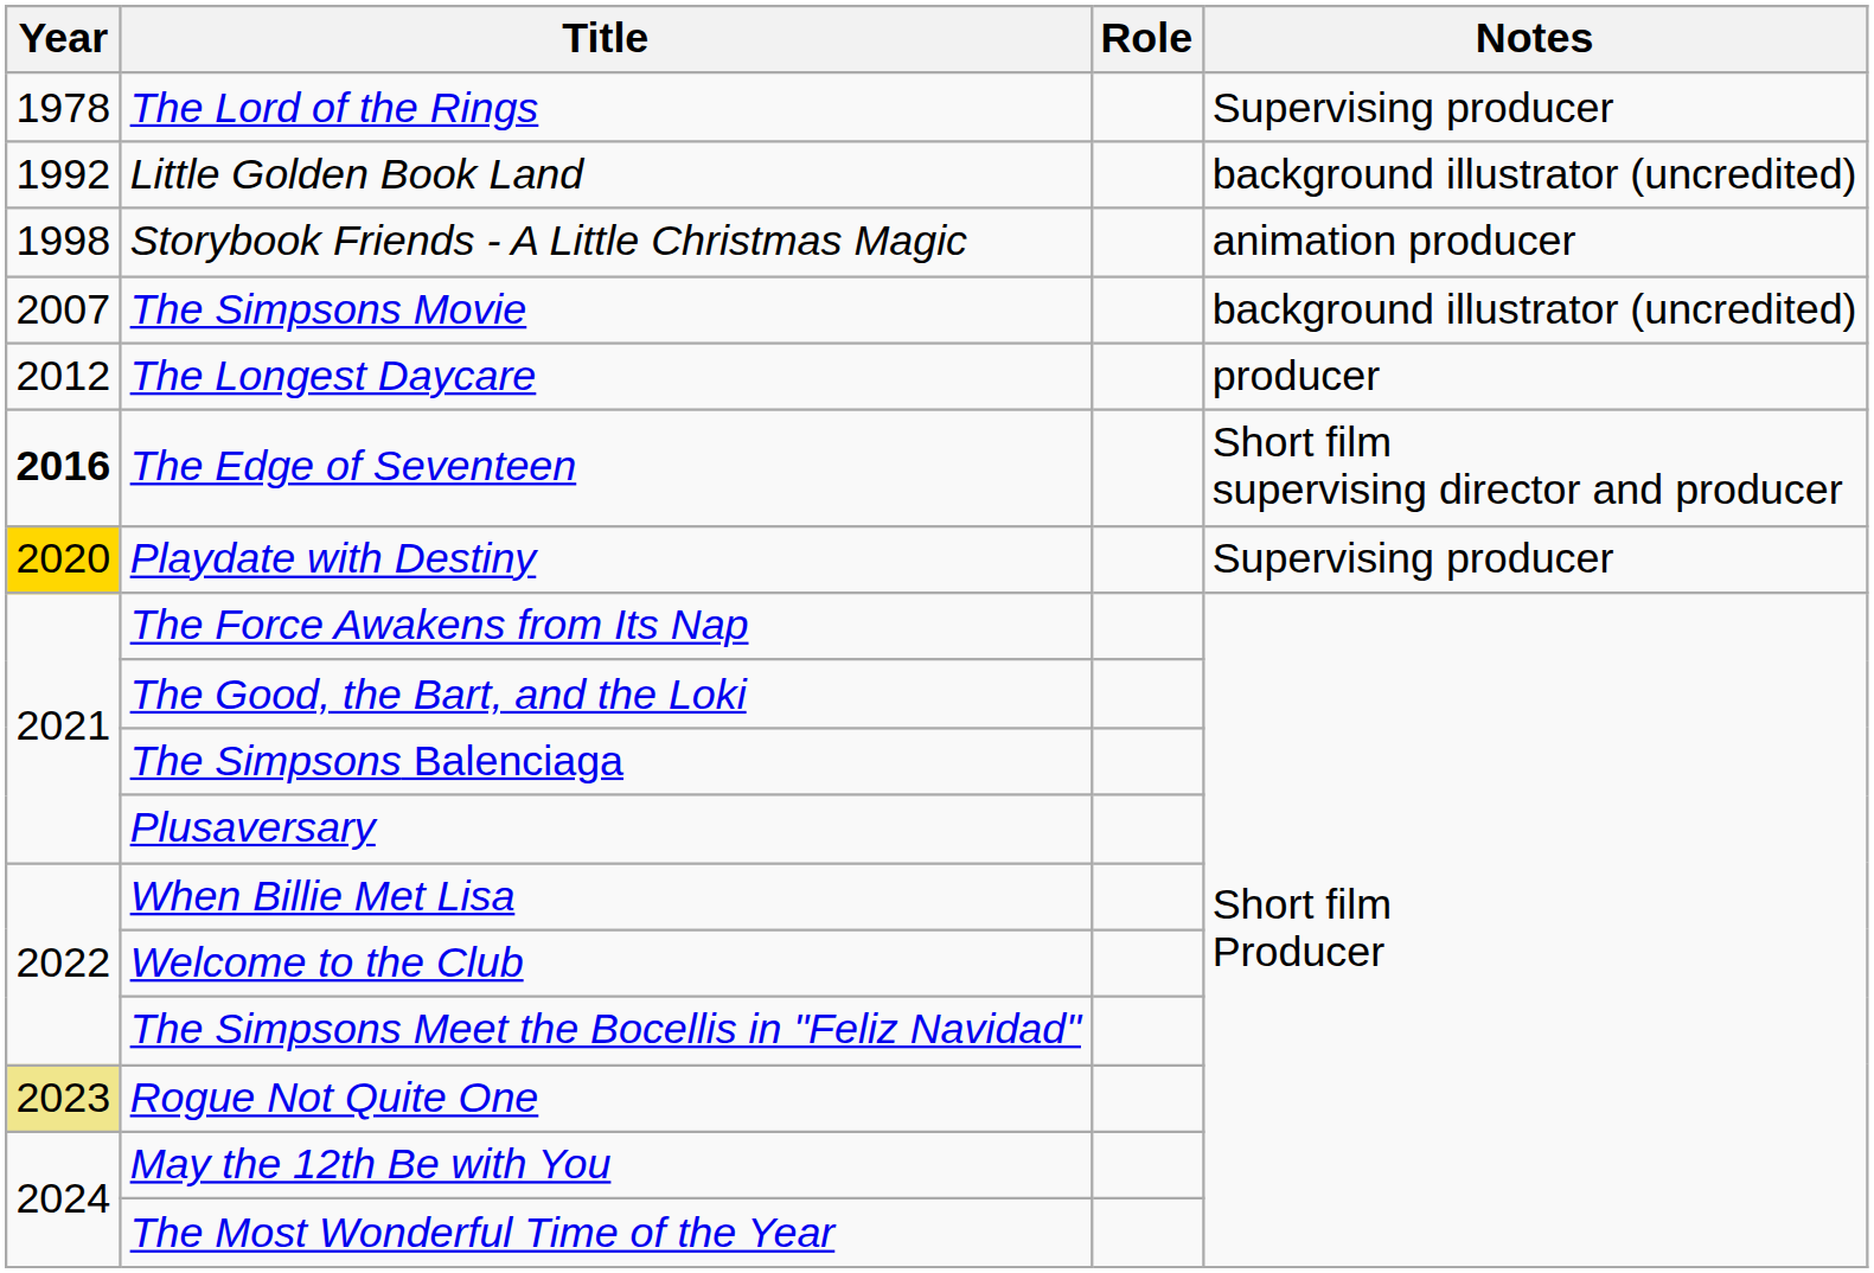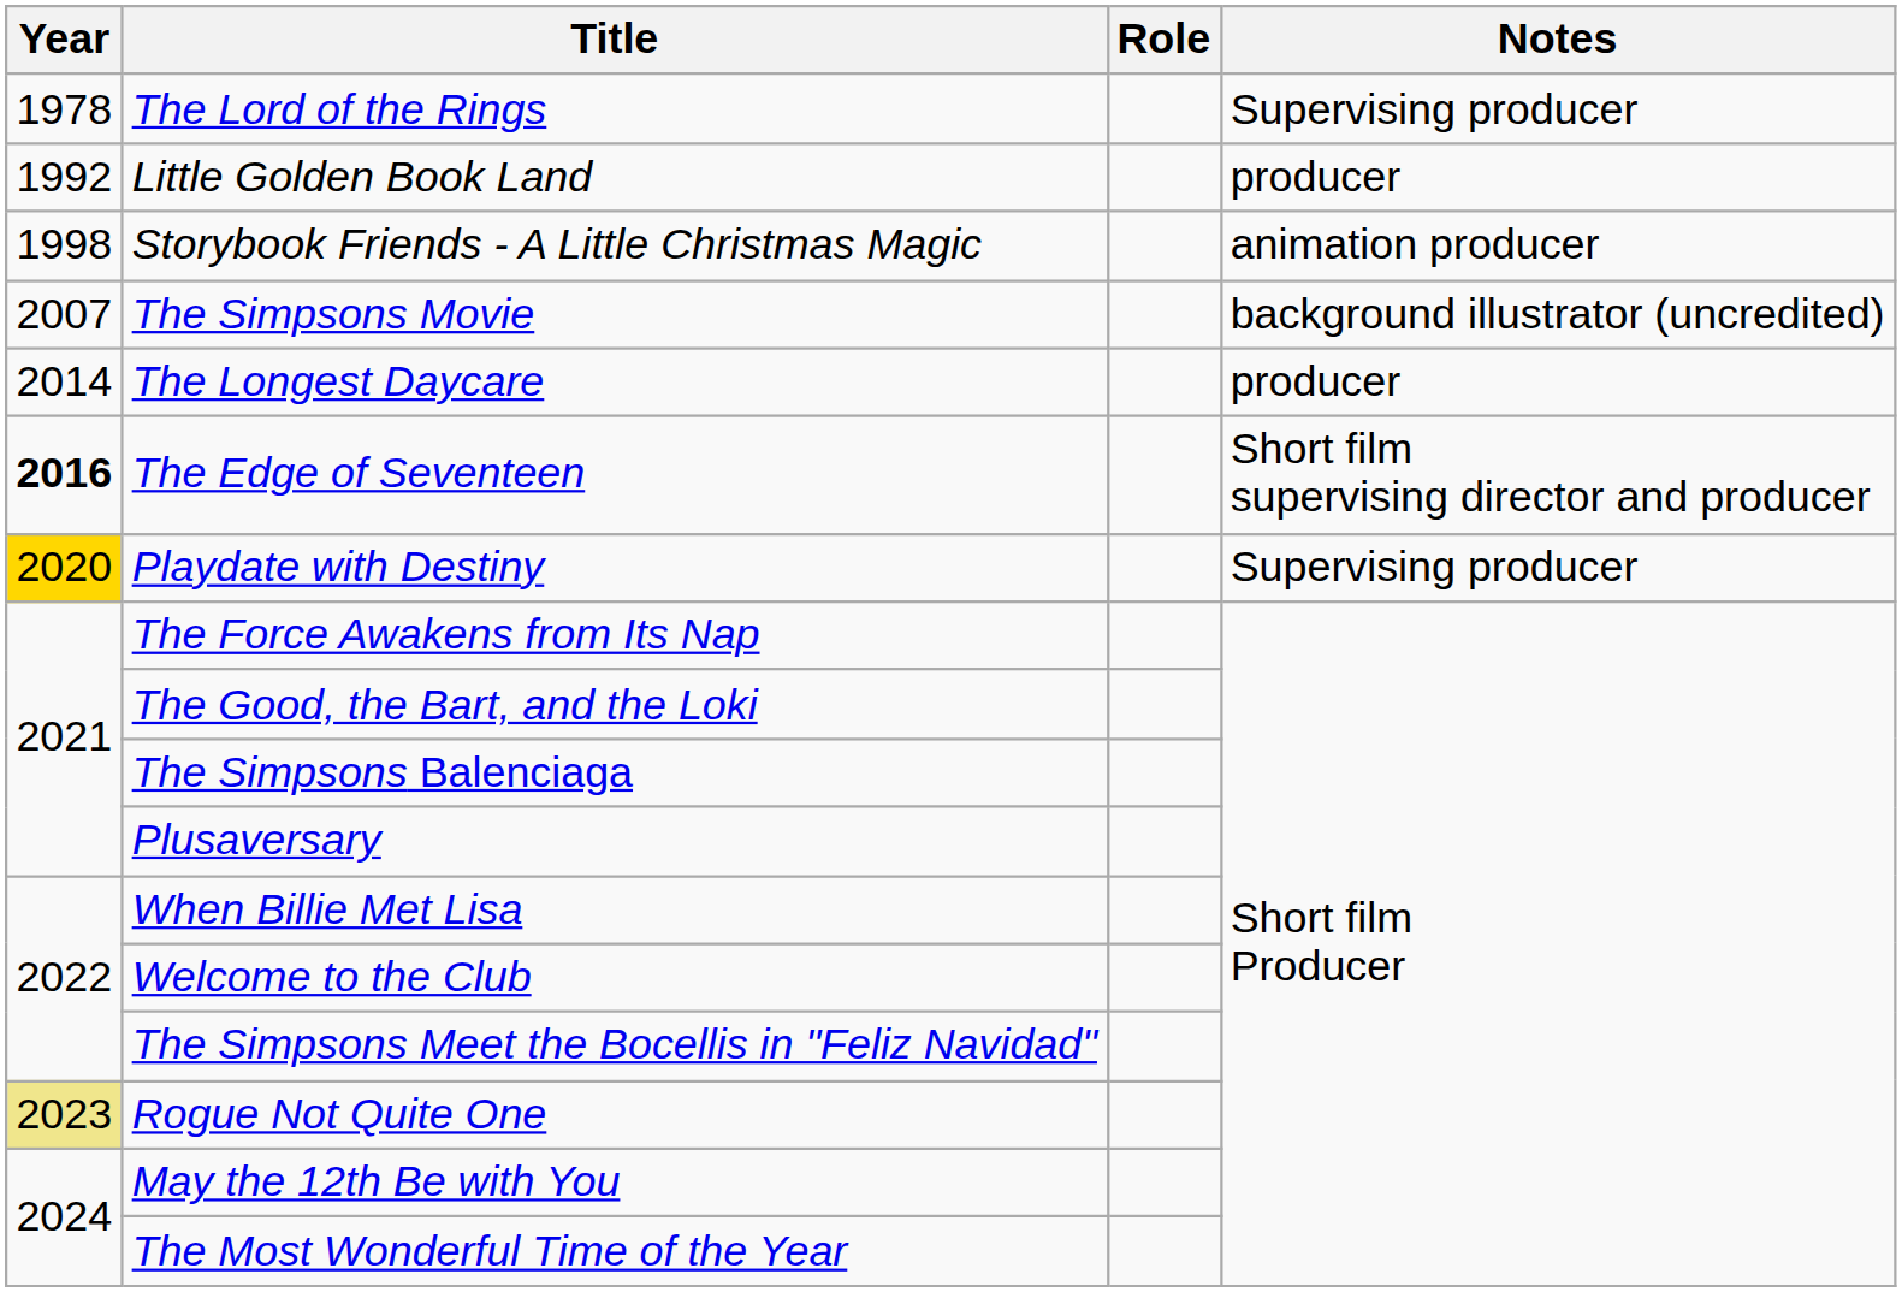Little Golden Book Land | Notes: background illustrator (uncredited) -> producer
The Longest Daycare | Year: 2012 -> 2014
